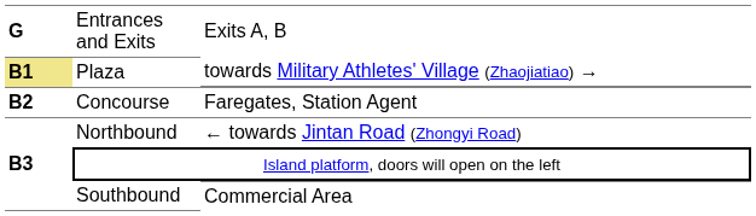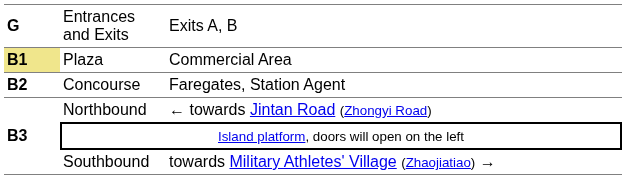Plaza | column 3: towards Military Athletes' Village (Zhaojiatiao) → -> Commercial Area
Southbound | column 3: Commercial Area -> towards Military Athletes' Village (Zhaojiatiao) →
